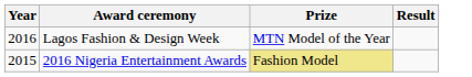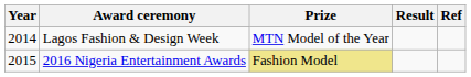+ column: Ref
Lagos Fashion & Design Week | Year: 2016 -> 2014
